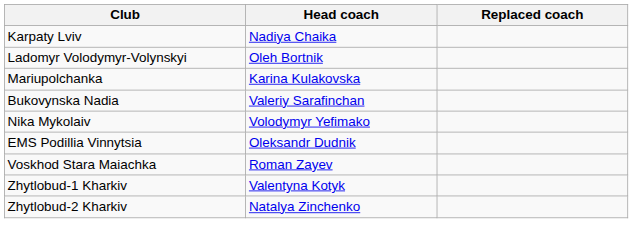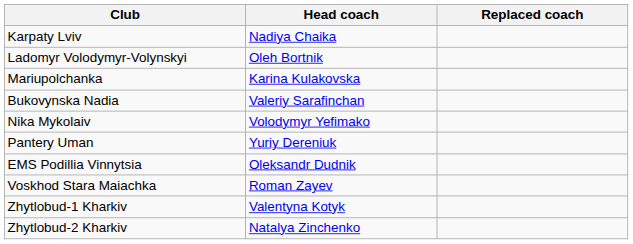+ row: Pantery Uman | Yuriy Dereniuk
